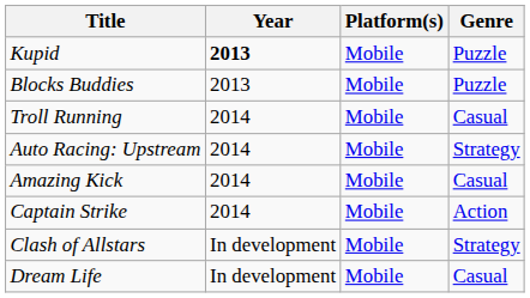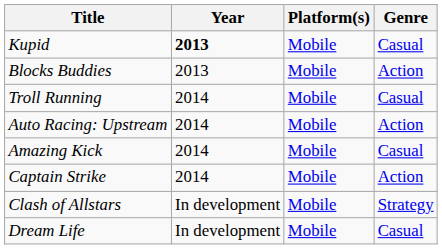Kupid | Genre: Puzzle -> Casual
Blocks Buddies | Genre: Puzzle -> Action
Auto Racing: Upstream | Genre: Strategy -> Action
